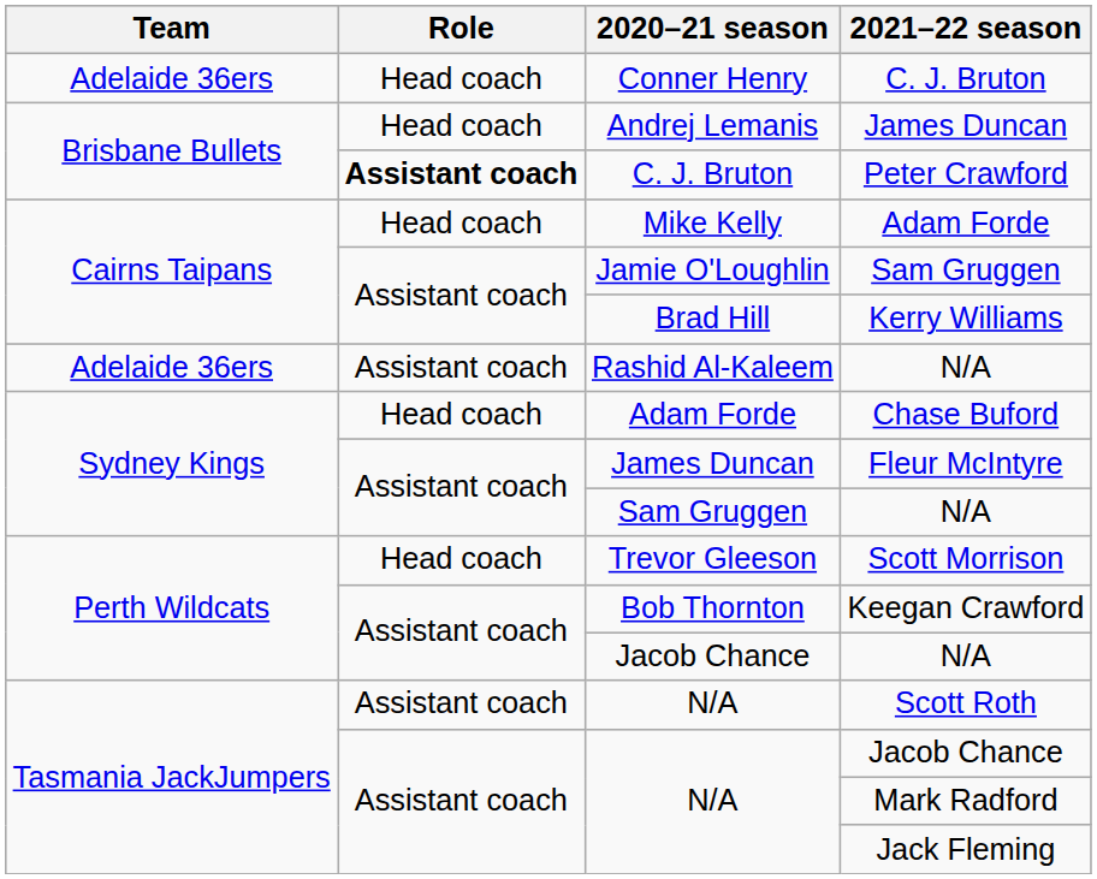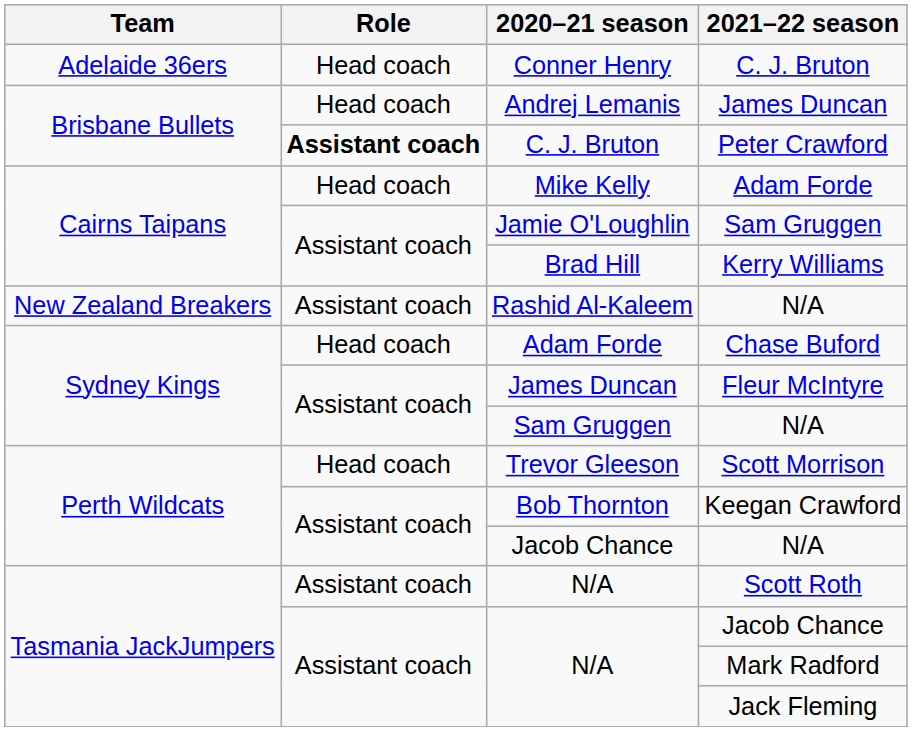Rashid Al-Kaleem / N/A | Team: Adelaide 36ers -> New Zealand Breakers
